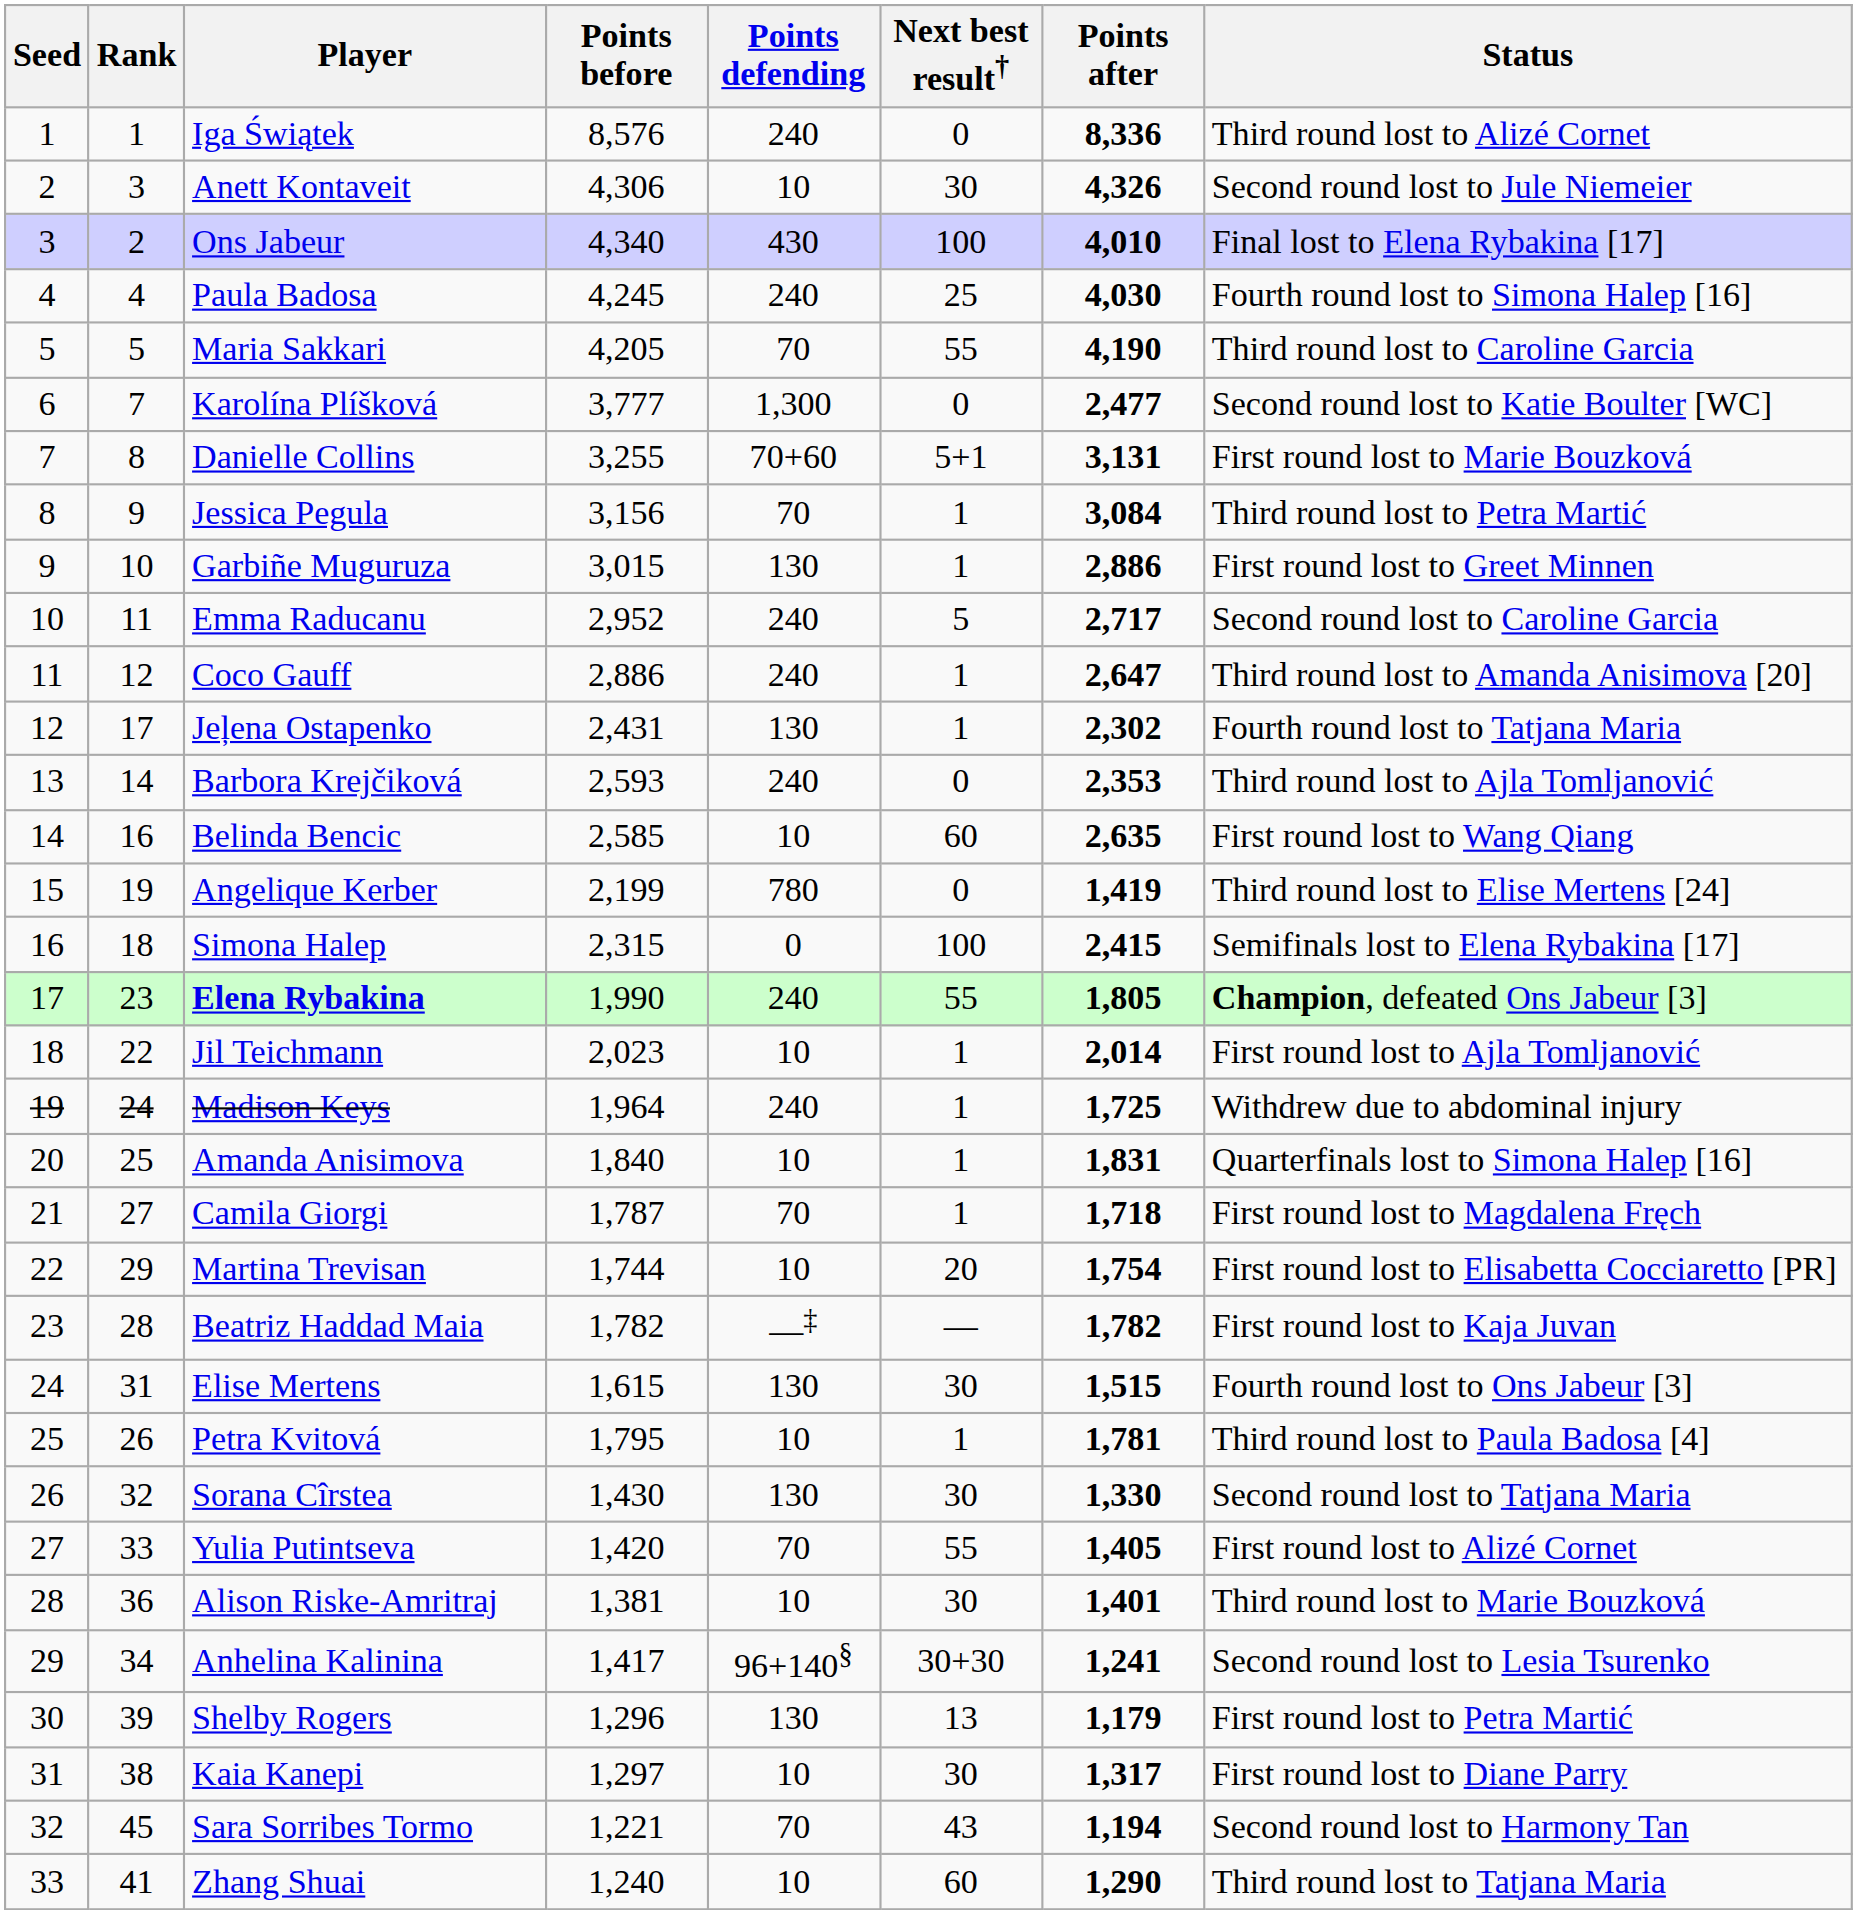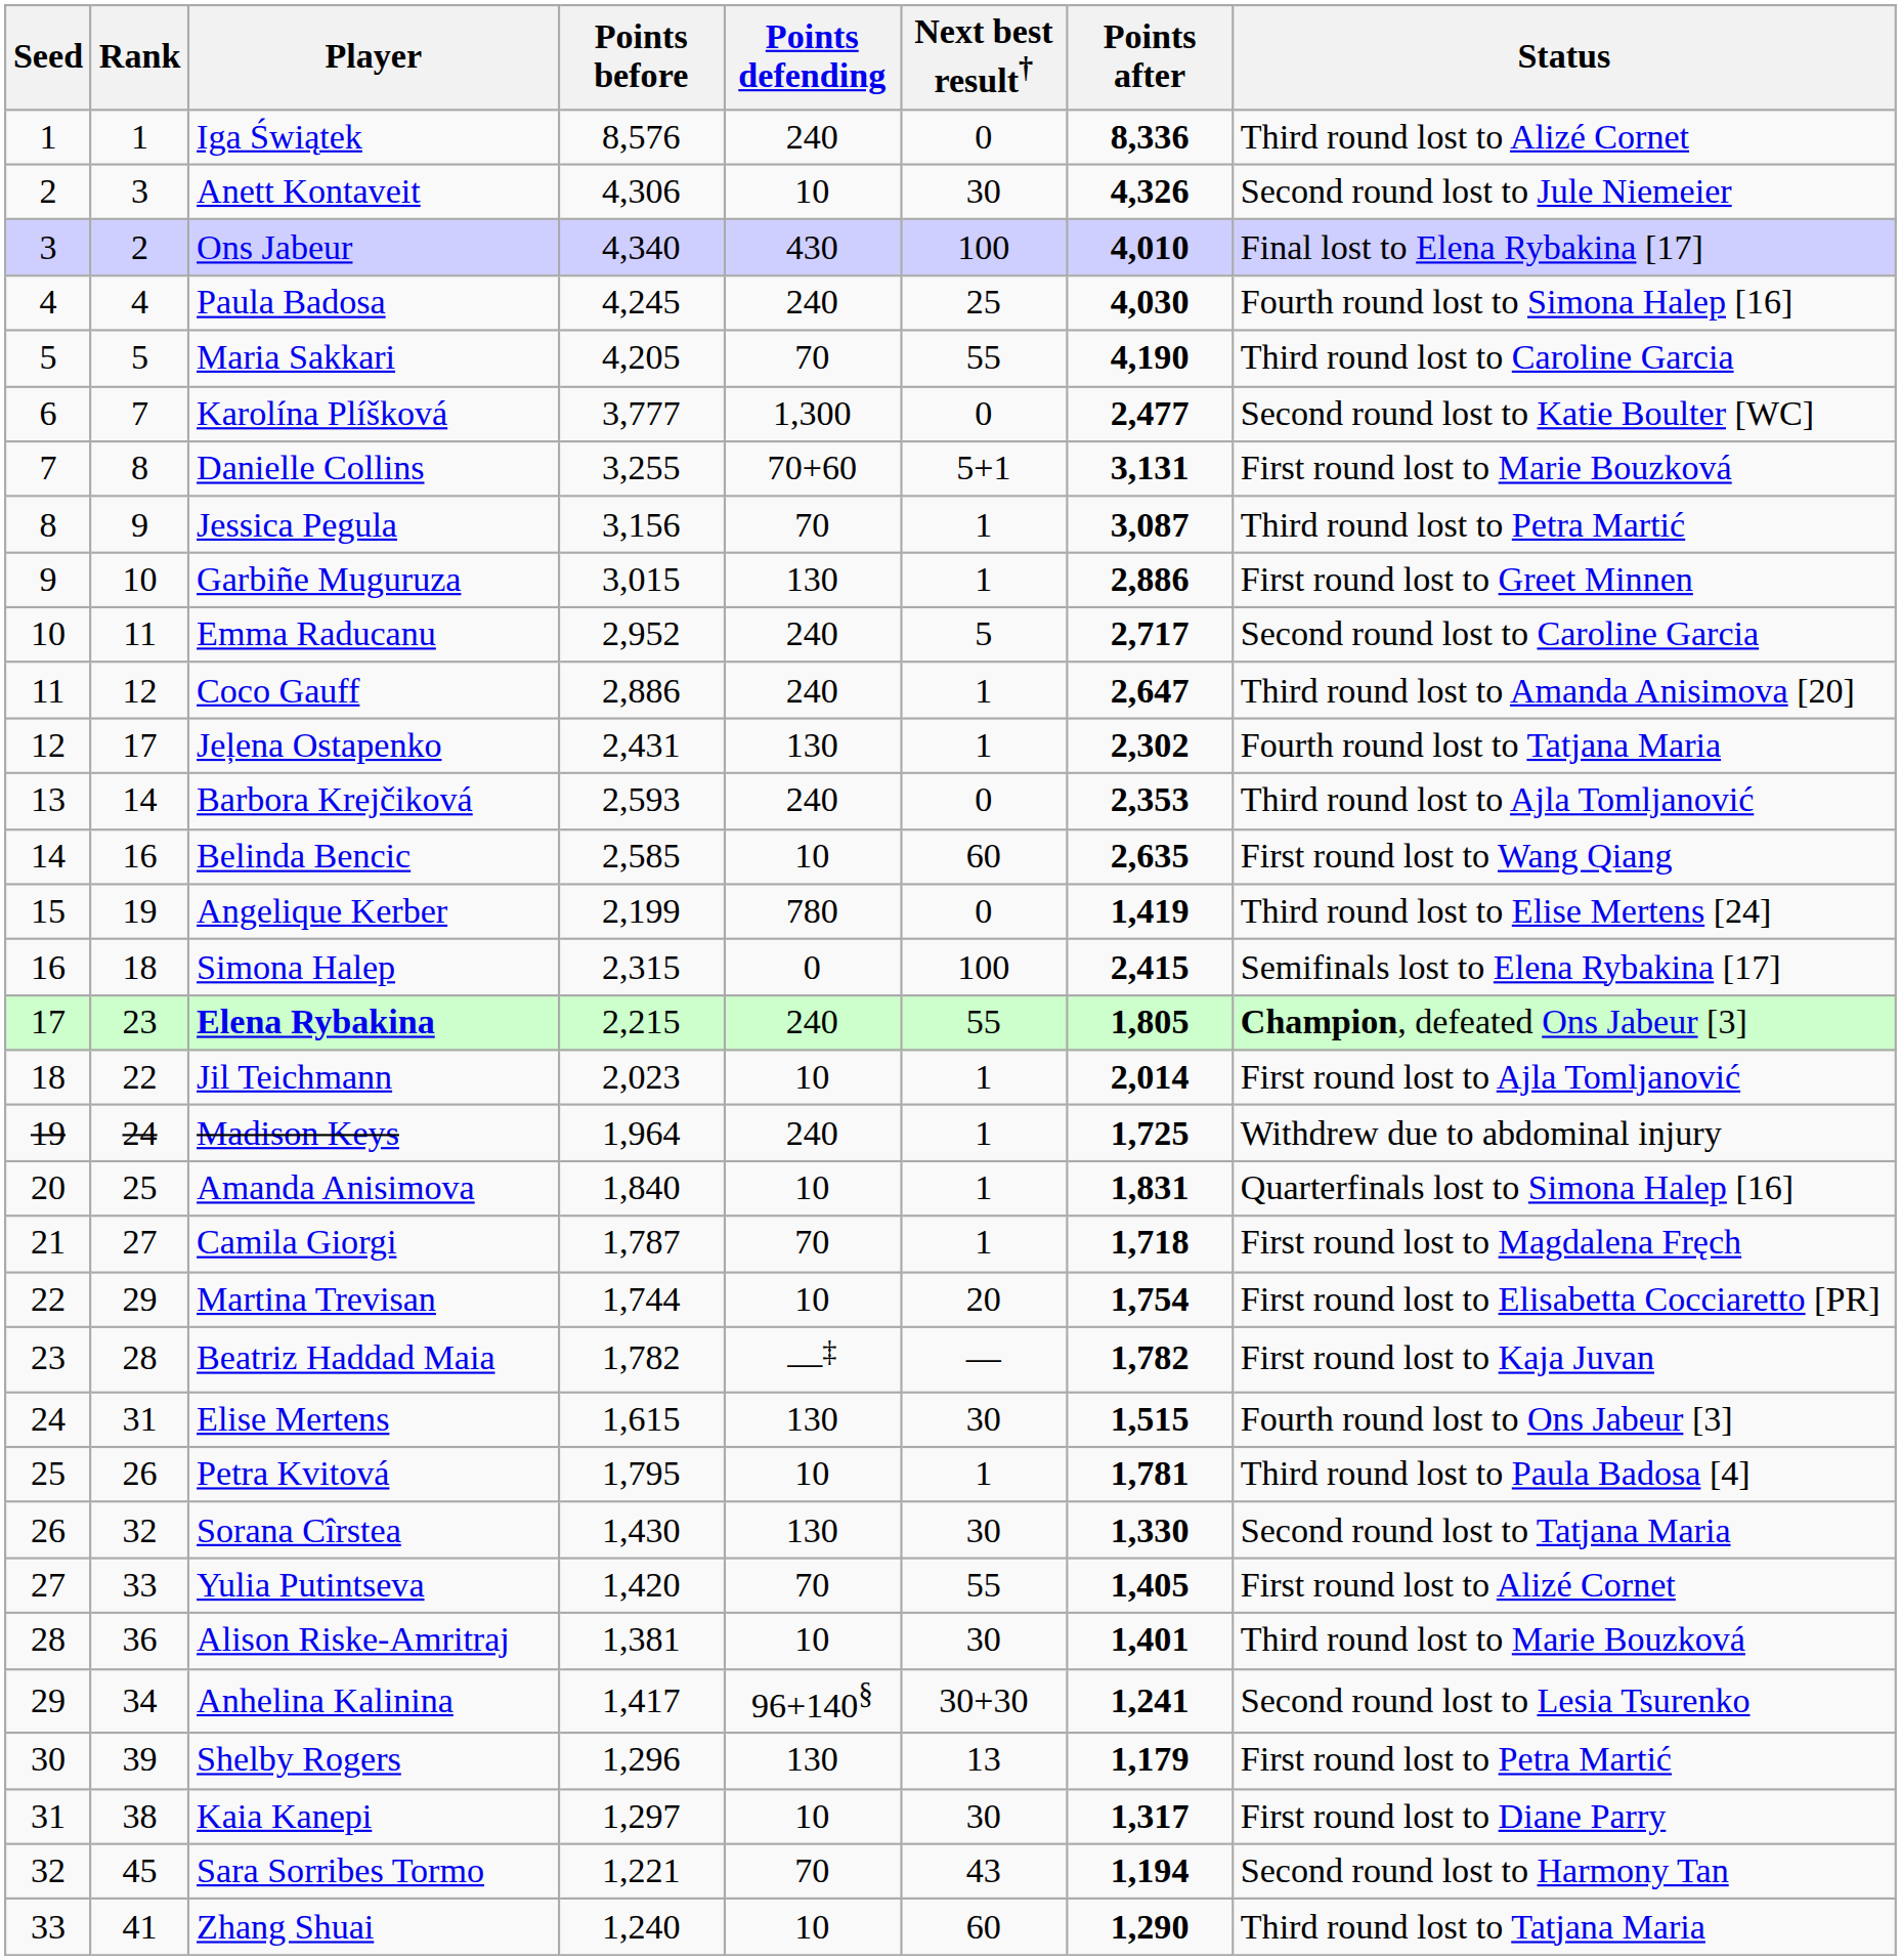Jessica Pegula | Points after: 3,084 -> 3,087
Elena Rybakina | Points before: 1,990 -> 2,215
